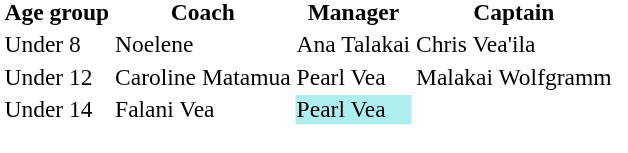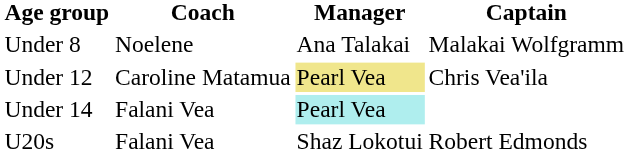Under 8 | Captain: Chris Vea'ila -> Malakai Wolfgramm
Under 12 | Manager: no background -> khaki background
Under 12 | Captain: Malakai Wolfgramm -> Chris Vea'ila
+ row: U20s | Falani Vea | Shaz Lokotui | Robert Edmonds
